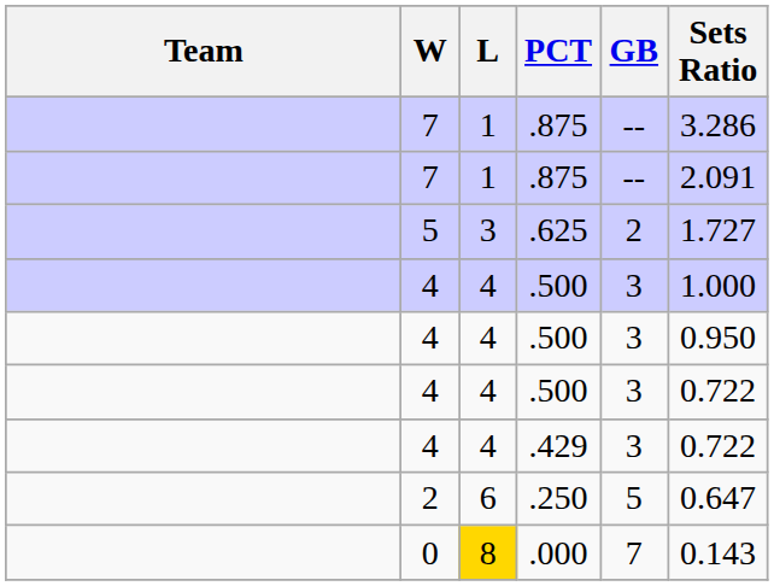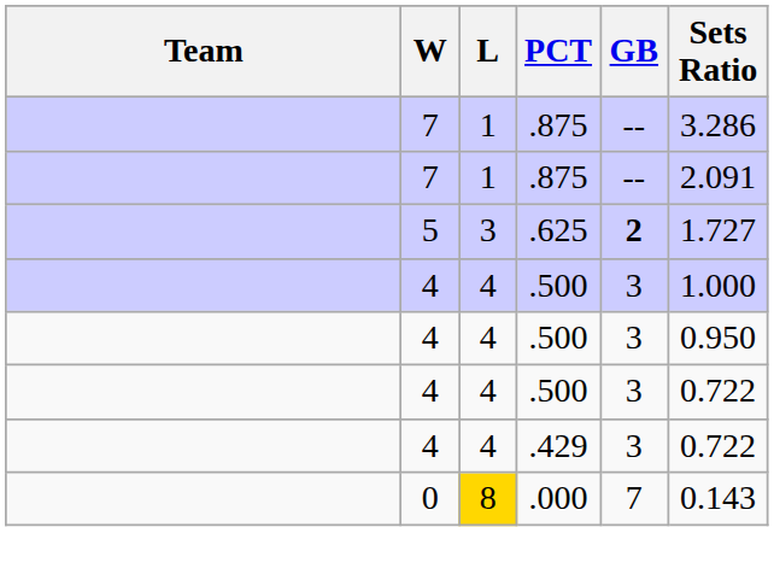.625 | GB: normal -> bold
- row: 2 | 6 | .250 | 5 | 0.647
